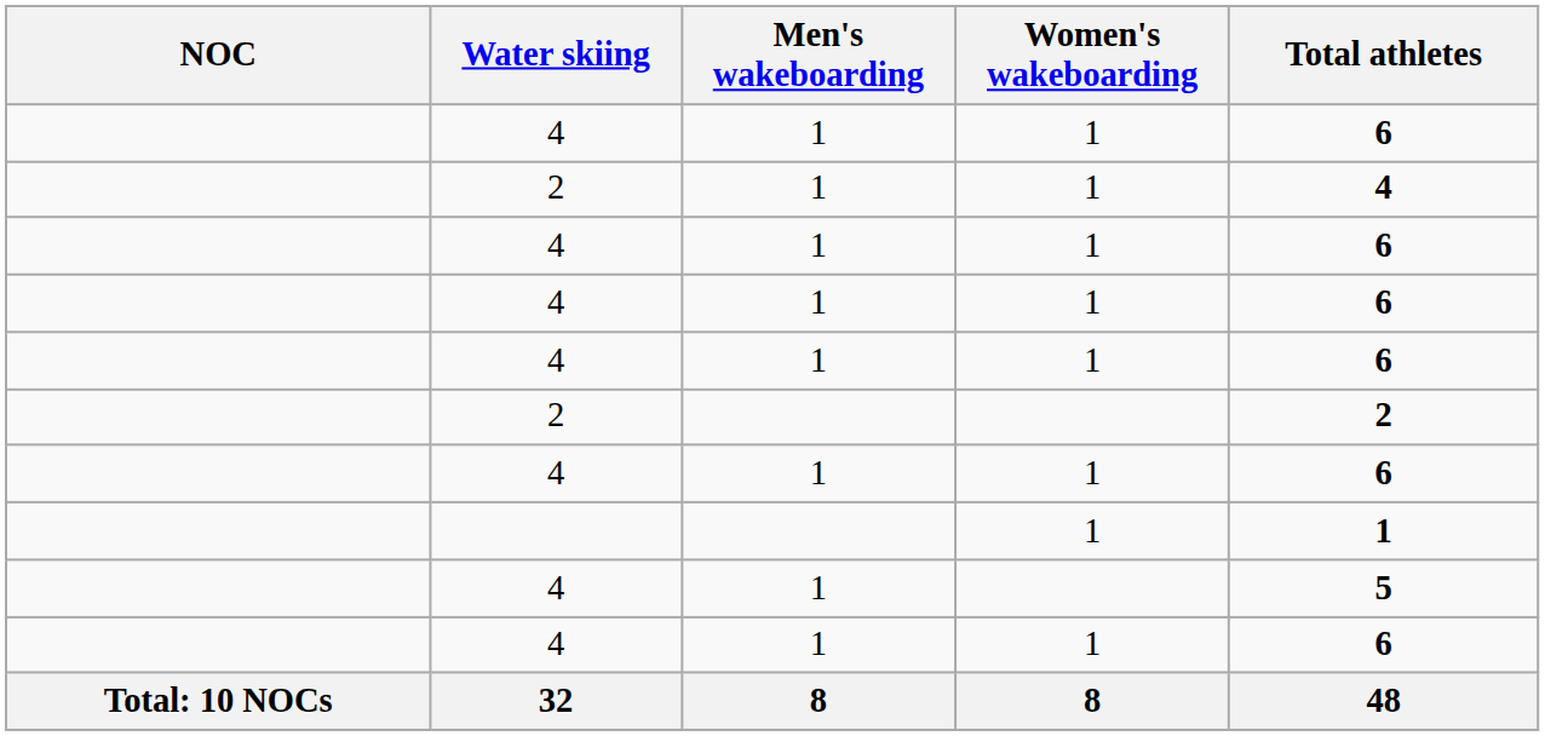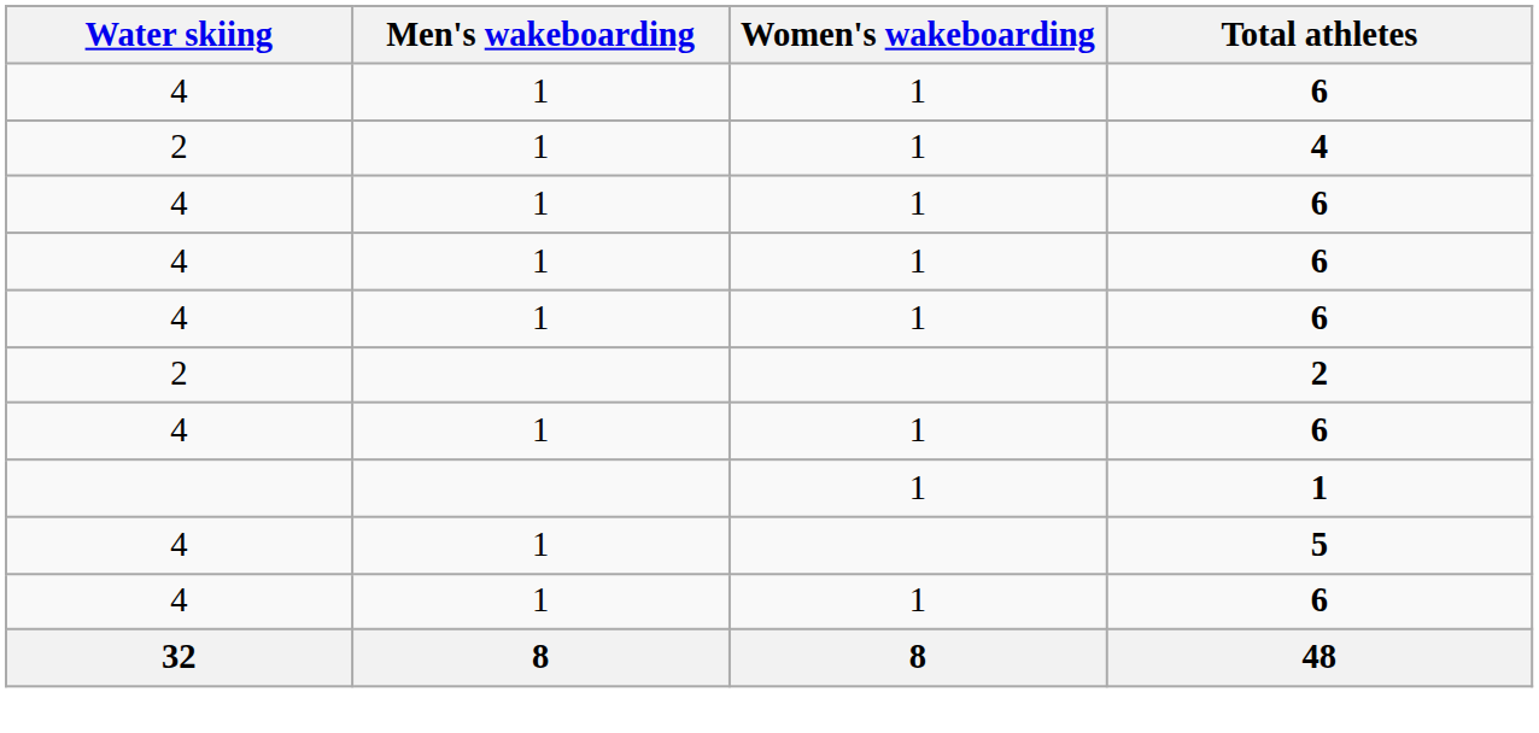- column: NOC | Total: 10 NOCs
